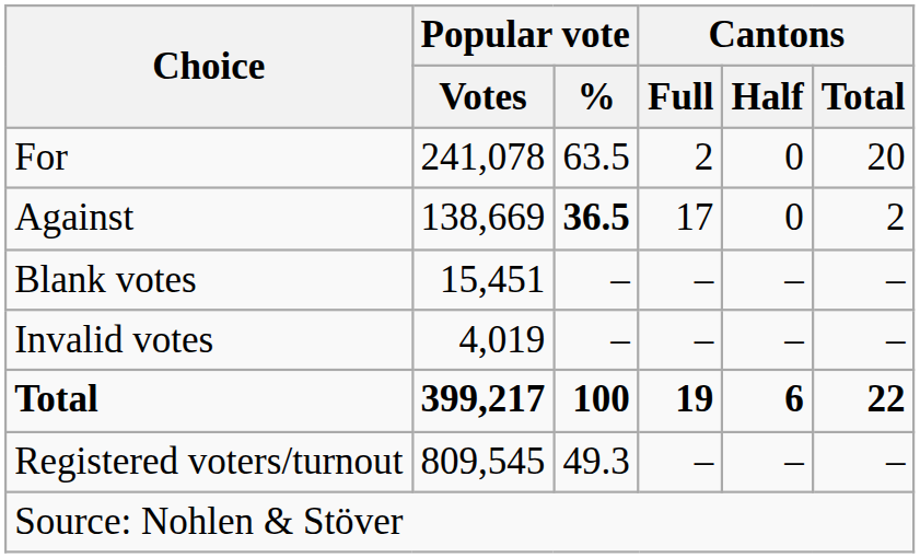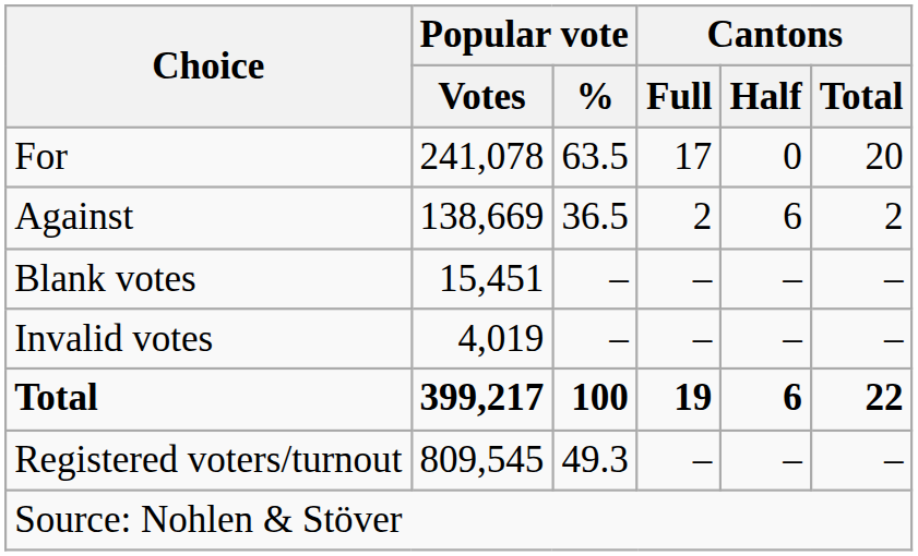For | Cantons / Full: 2 -> 17
Against | Popular vote / %: bold -> normal
Against | Cantons / Full: 17 -> 2
Against | Cantons / Half: 0 -> 6
